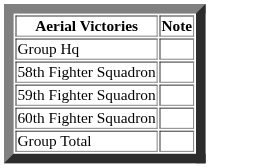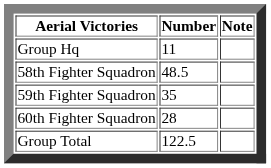+ column: Number | 11 | 48.5 | 35 | 28 | 122.5
